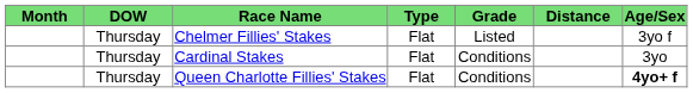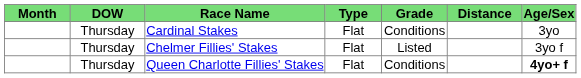rows swapped: Cardinal Stakes <-> Chelmer Fillies' Stakes
